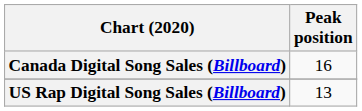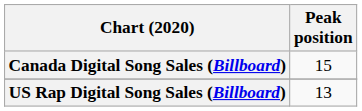Canada Digital Song Sales (Billboard) | Peak position: 16 -> 15
